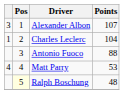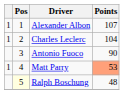Alexander Albon | column 1: 3 -> 1
Antonio Fuoco | Points: 88 -> 90
Matt Parry | column 1: 4 -> 1
Matt Parry | Points: no background -> lightsalmon background
